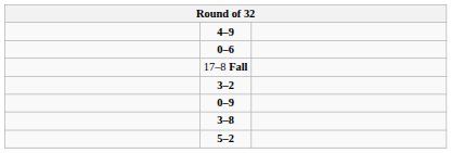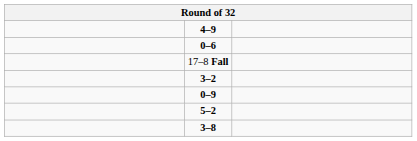rows swapped: 3–8 <-> 5–2
